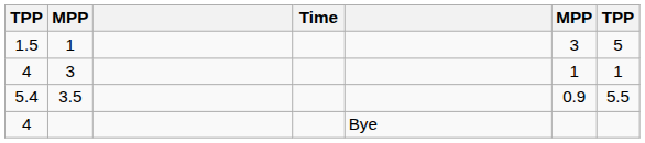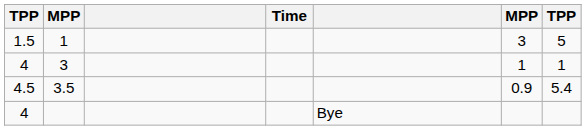3.5 | column 1: 5.4 -> 4.5
3.5 | column 7: 5.5 -> 5.4
